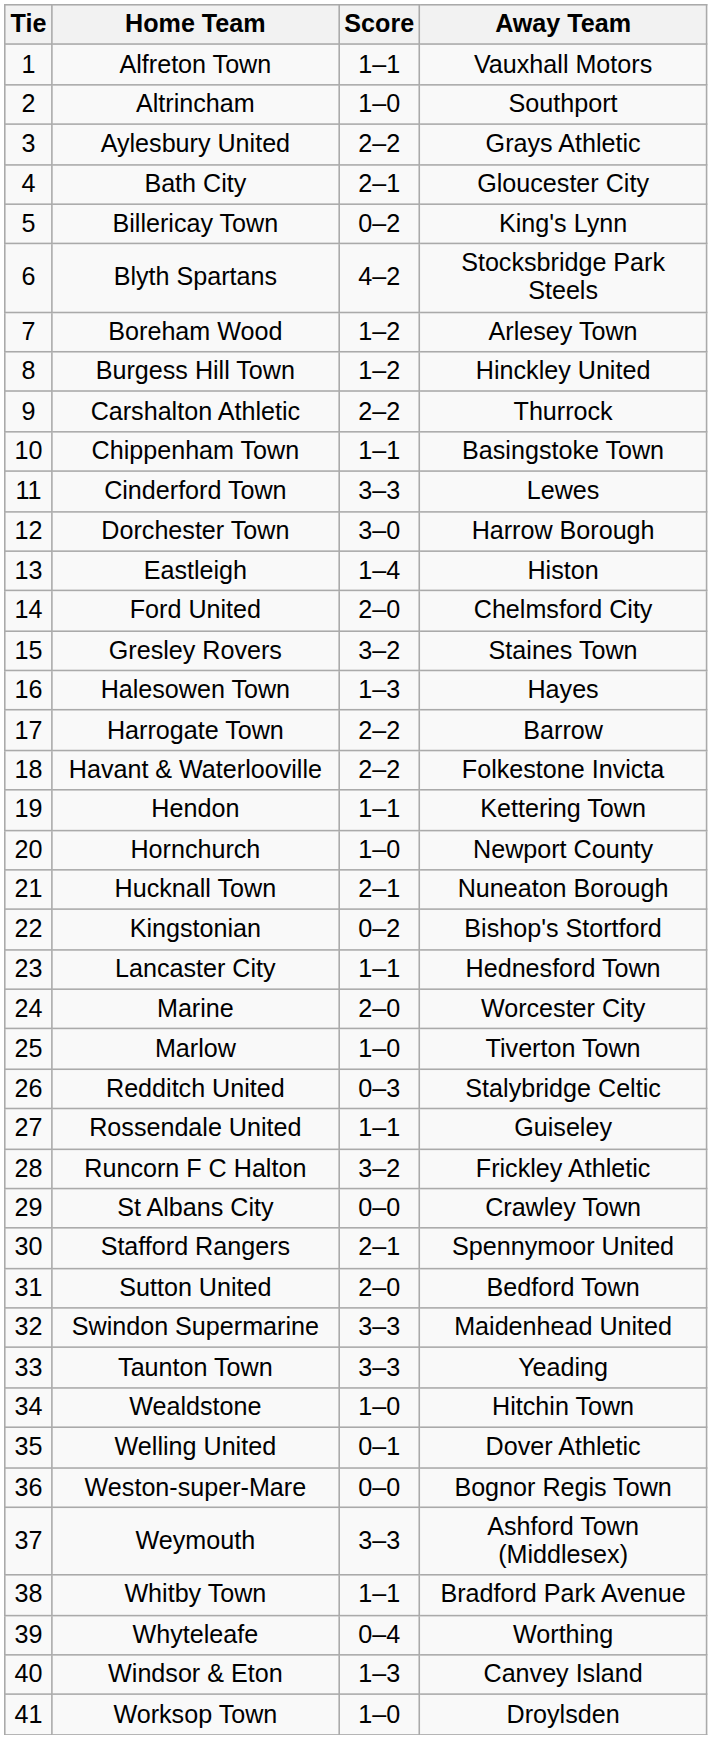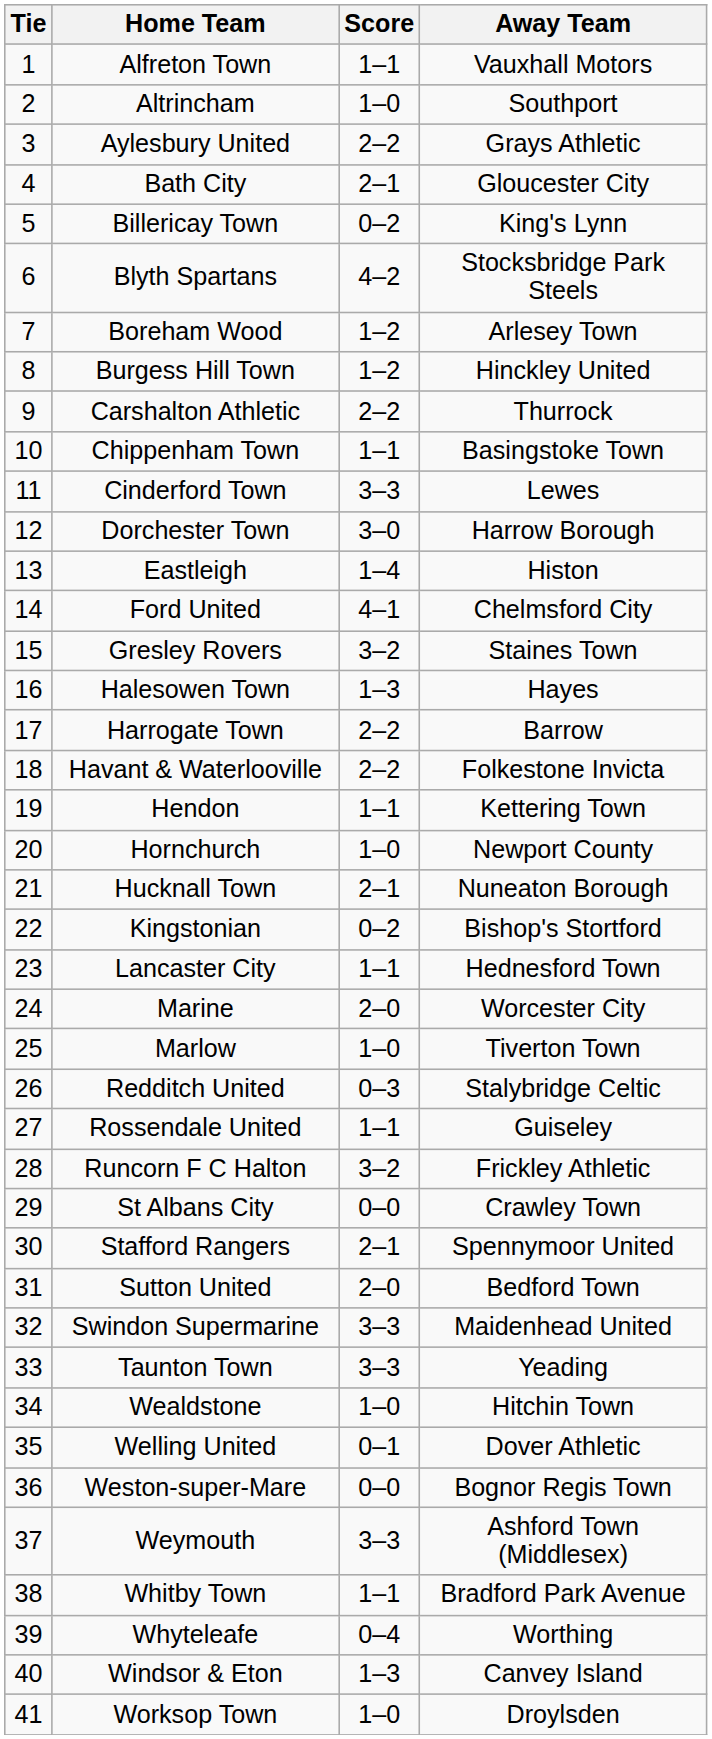Ford United | Score: 2–0 -> 4–1
